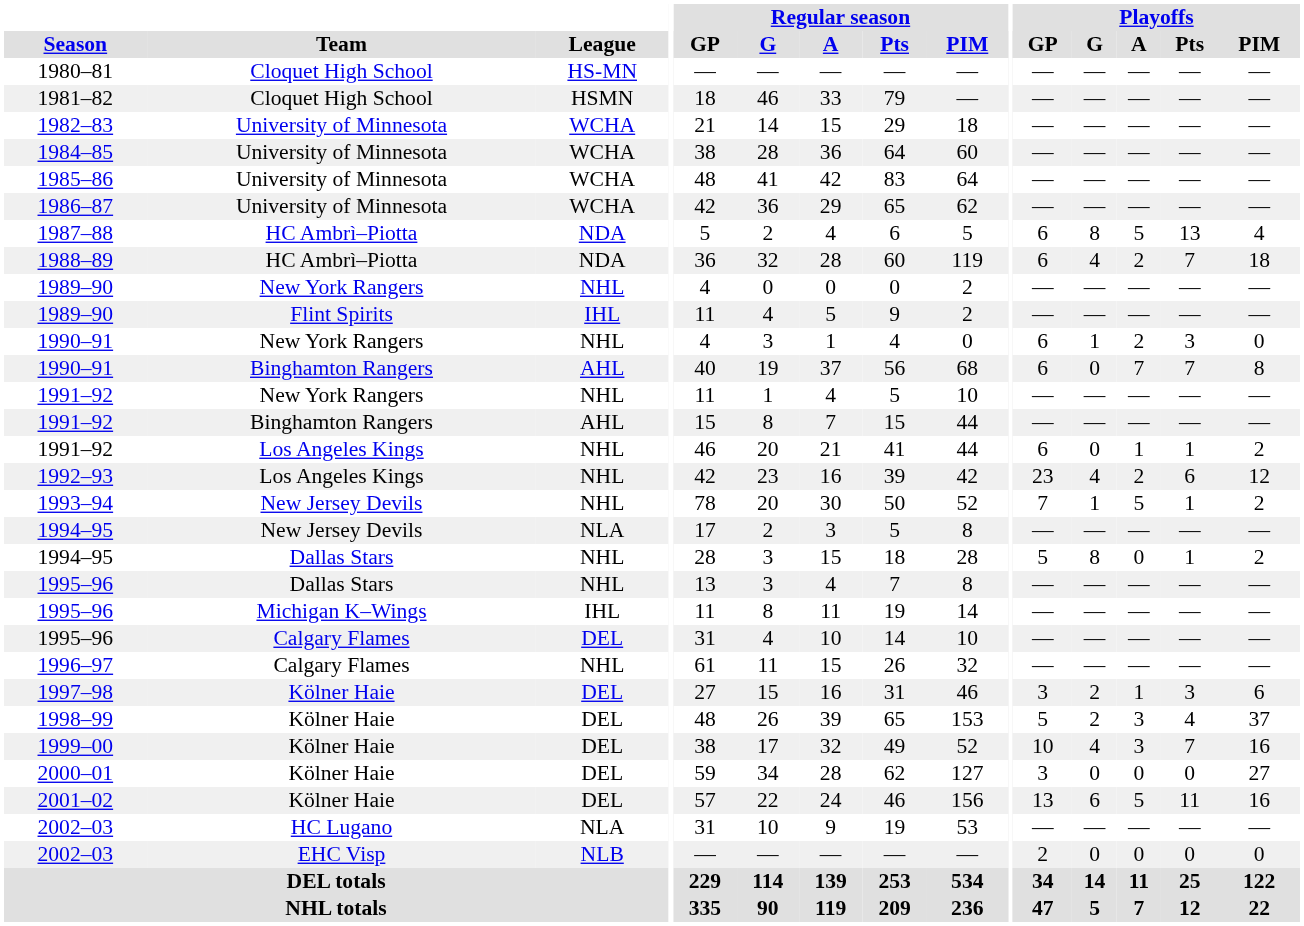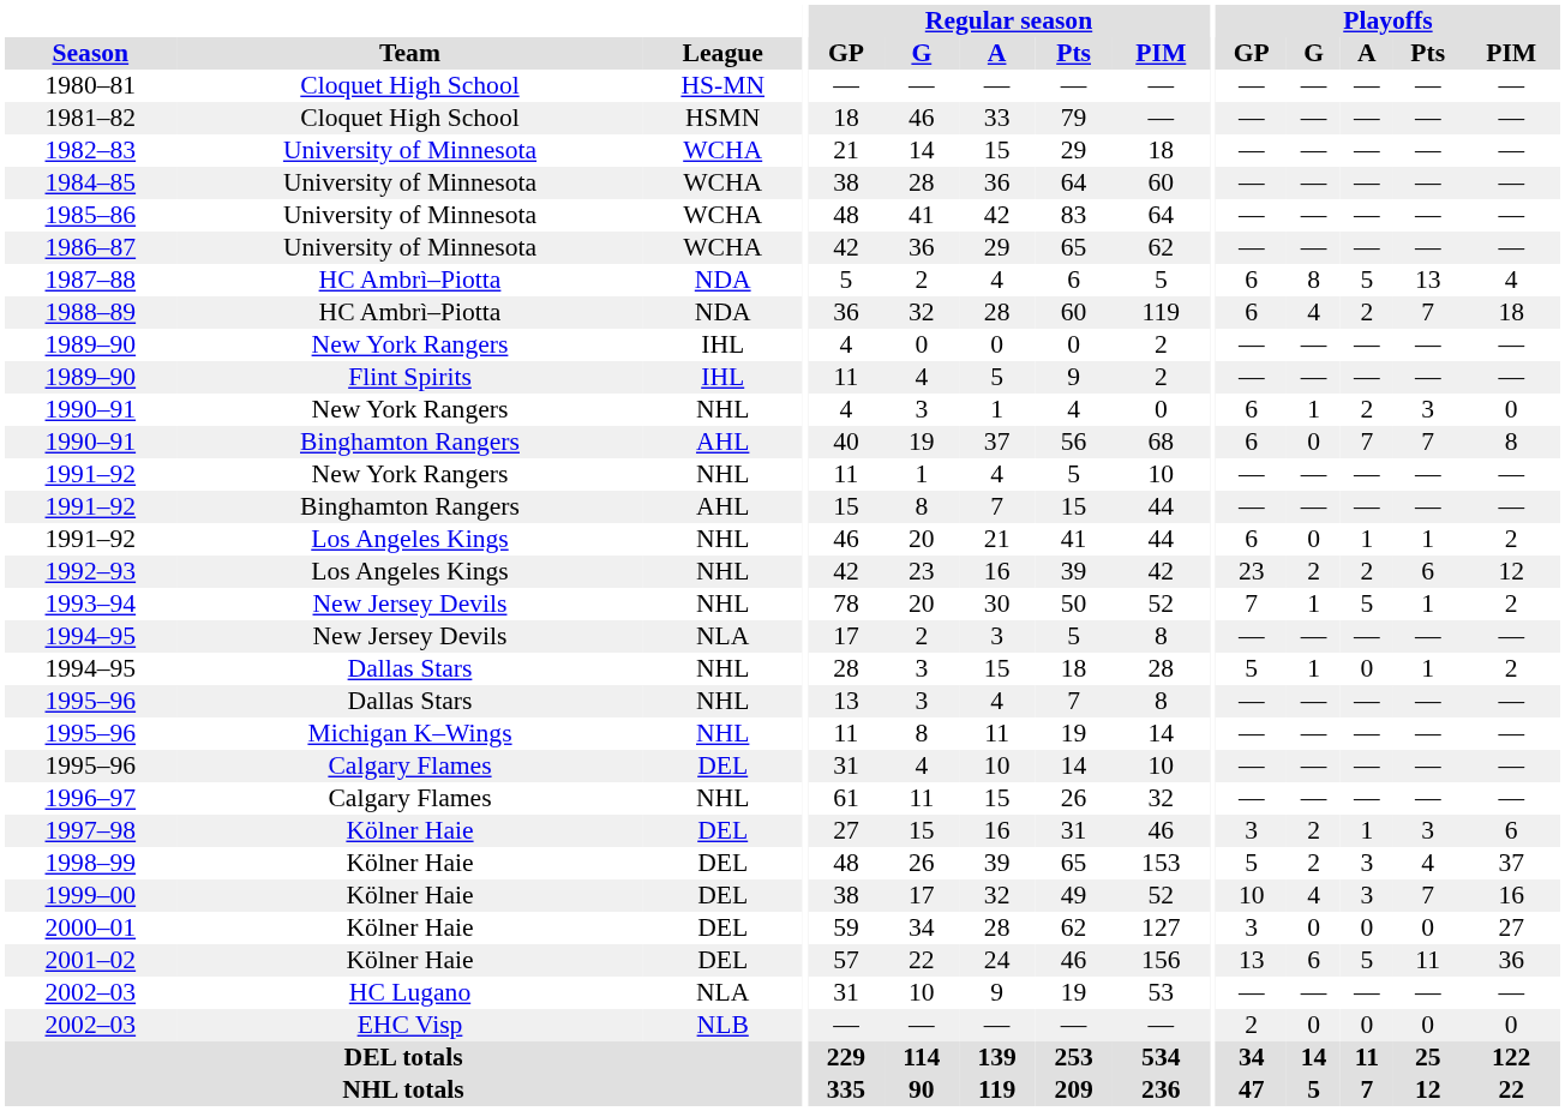1989–90 / New York Rangers | League: NHL -> IHL
1992–93 | Playoffs / G: 4 -> 2
1994–95 / Dallas Stars | Playoffs / G: 8 -> 1
1995–96 / Michigan K–Wings | League: IHL -> NHL
2001–02 | Playoffs / PIM: 16 -> 36
